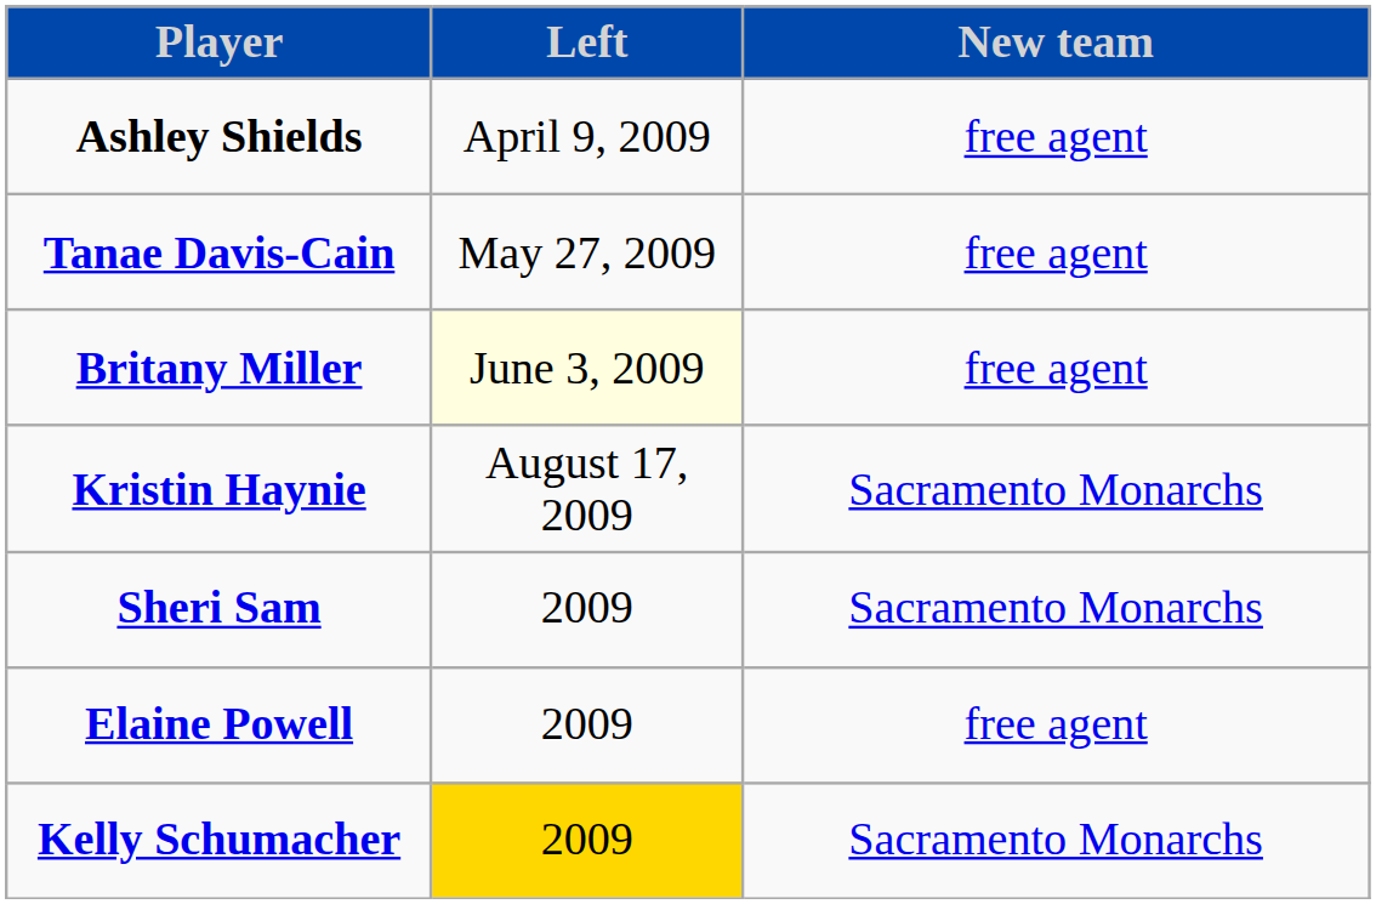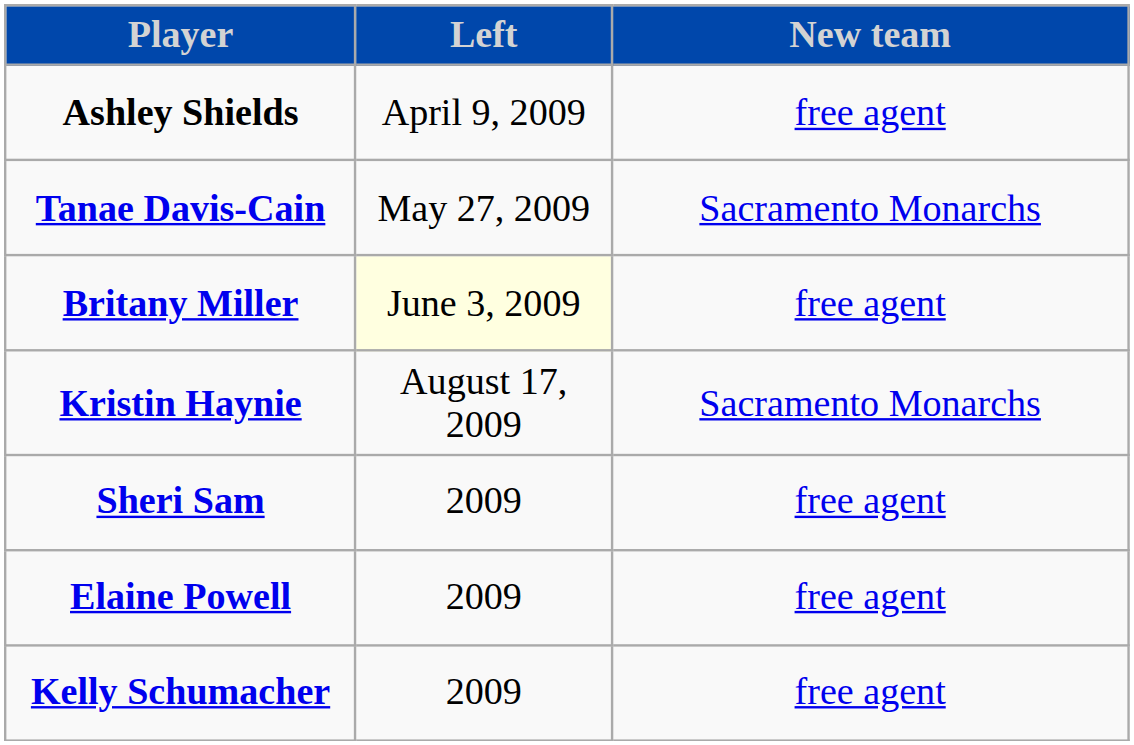Tanae Davis-Cain | New team: free agent -> Sacramento Monarchs
Sheri Sam | New team: Sacramento Monarchs -> free agent
Kelly Schumacher | Left: gold background -> no background
Kelly Schumacher | New team: Sacramento Monarchs -> free agent
